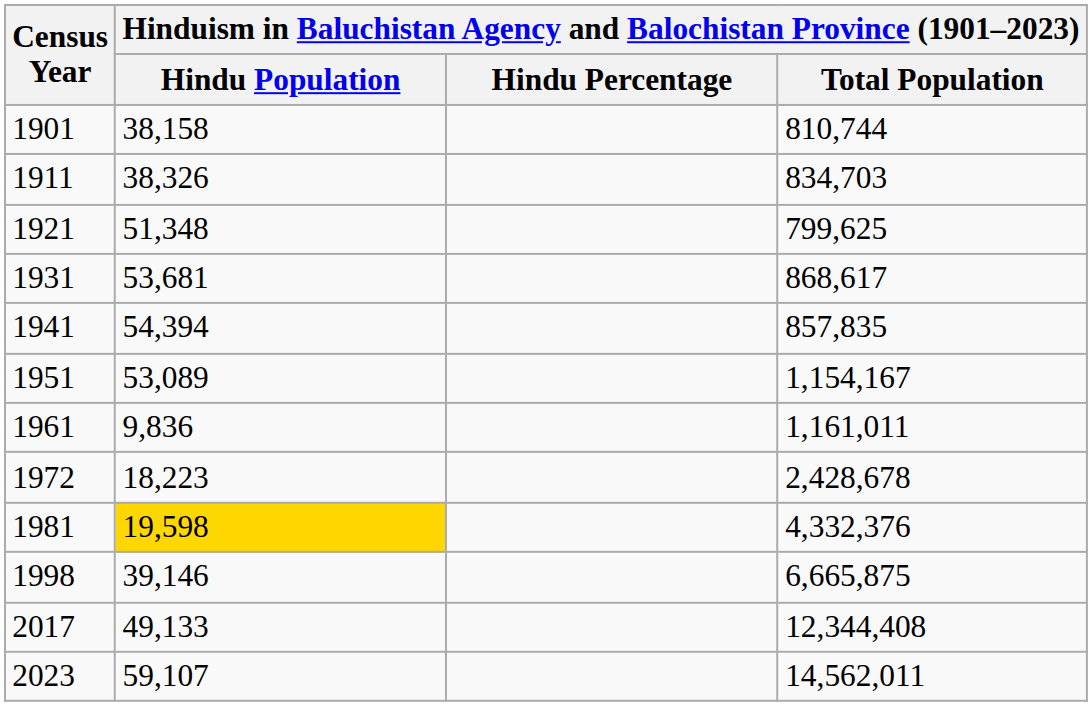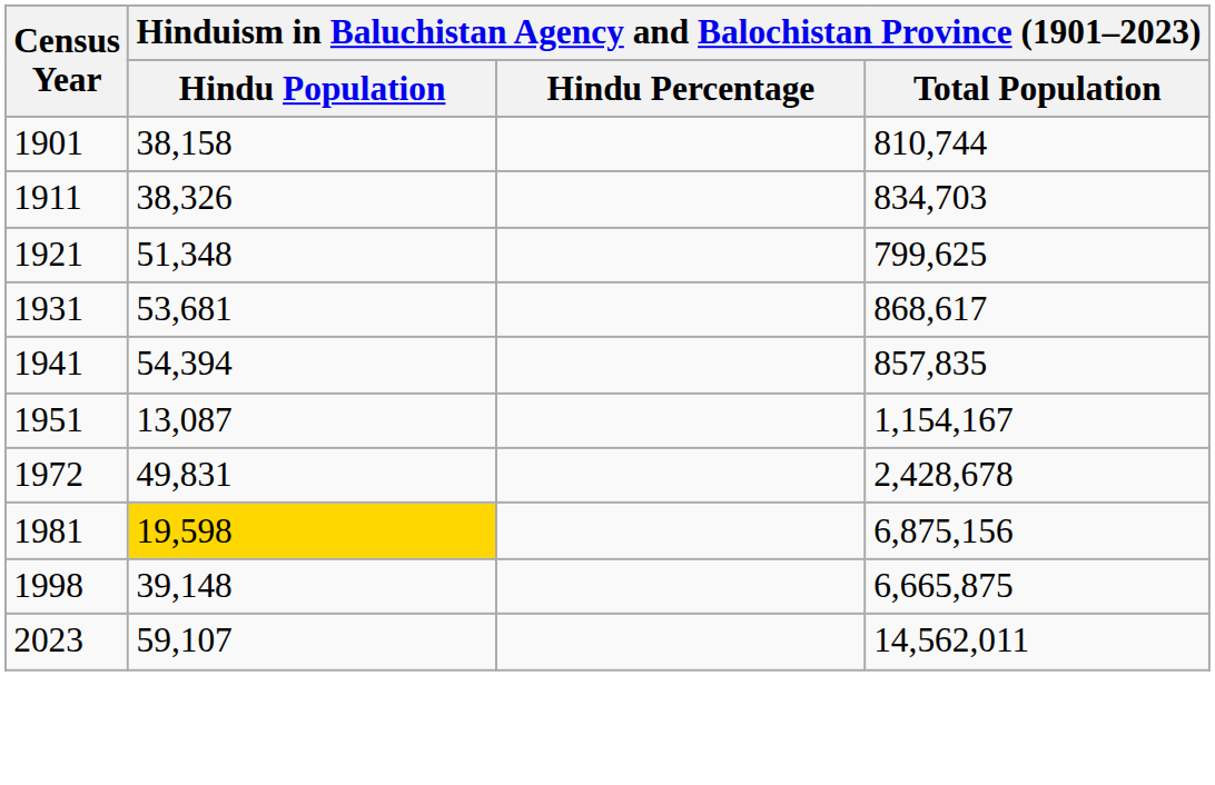1951 | column 2: 53,089 -> 13,087
- row: 1961 | 9,836 | 1,161,011
1972 | column 2: 18,223 -> 49,831
1981 | column 4: 4,332,376 -> 6,875,156
1998 | column 2: 39,146 -> 39,148
- row: 2017 | 49,133 | 12,344,408
